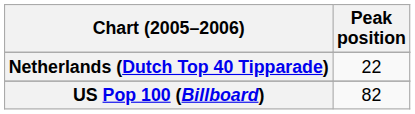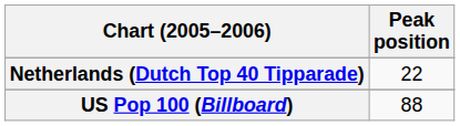US Pop 100 (Billboard) | Peak position: 82 -> 88
